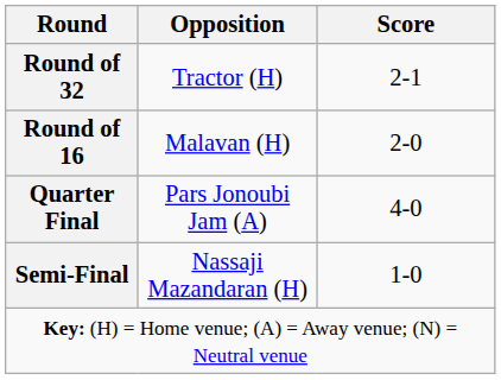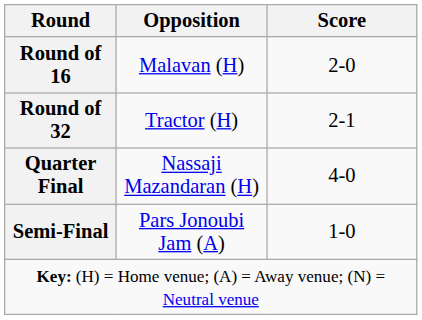rows swapped: Round of 32 <-> Round of 16
Quarter Final | Opposition: Pars Jonoubi Jam (A) -> Nassaji Mazandaran (H)
Semi-Final | Opposition: Nassaji Mazandaran (H) -> Pars Jonoubi Jam (A)
